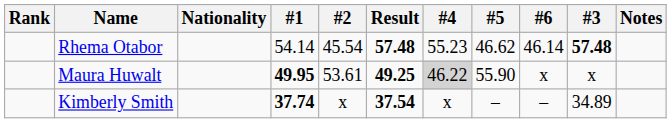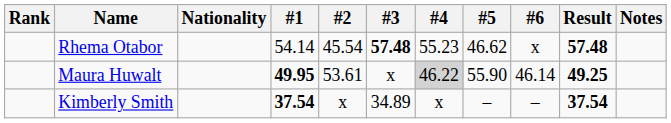columns swapped: #3 <-> Result
Rhema Otabor | #6: 46.14 -> x
Maura Huwalt | #6: x -> 46.14
Kimberly Smith | #1: 37.74 -> 37.54
